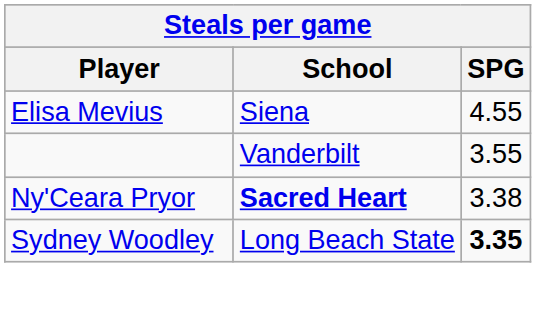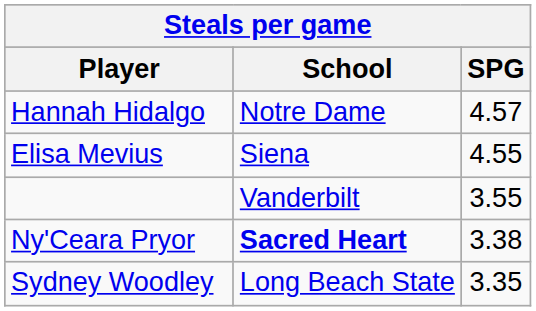+ row: Hannah Hidalgo | Notre Dame | 4.57
Sydney Woodley | SPG: bold -> normal
